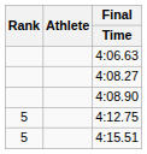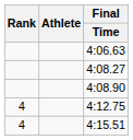4:12.75 | Rank: 5 -> 4
4:15.51 | Rank: 5 -> 4
